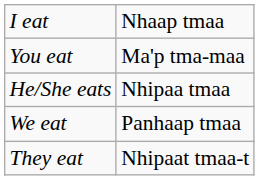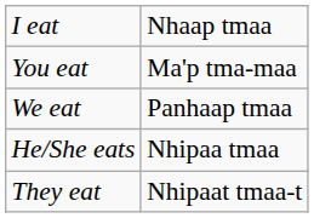rows swapped: He/She eats <-> We eat
